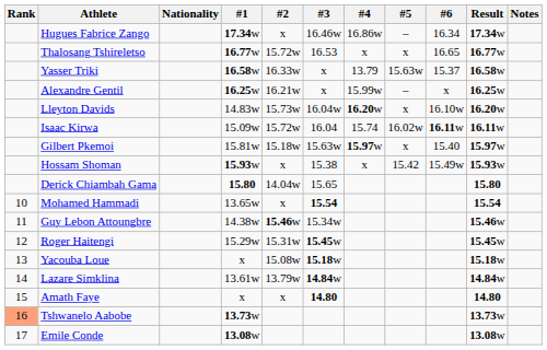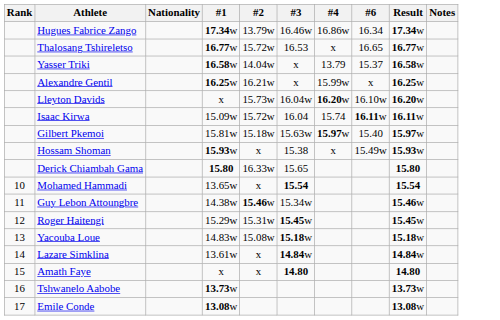- column: #5 | – | x | 15.63w | – | x | 16.02w | x | 15.42
Hugues Fabrice Zango | #2: x -> 13.79w
Yasser Triki | #2: 16.33w -> 14.04w
Lleyton Davids | #1: 14.83w -> x
Derick Chiambah Gama | #2: 14.04w -> 16.33w
Yacouba Loue | #1: x -> 14.83w
Lazare Simklina | #2: 13.79w -> x
Tshwanelo Aabobe | Rank: lightsalmon background -> no background
